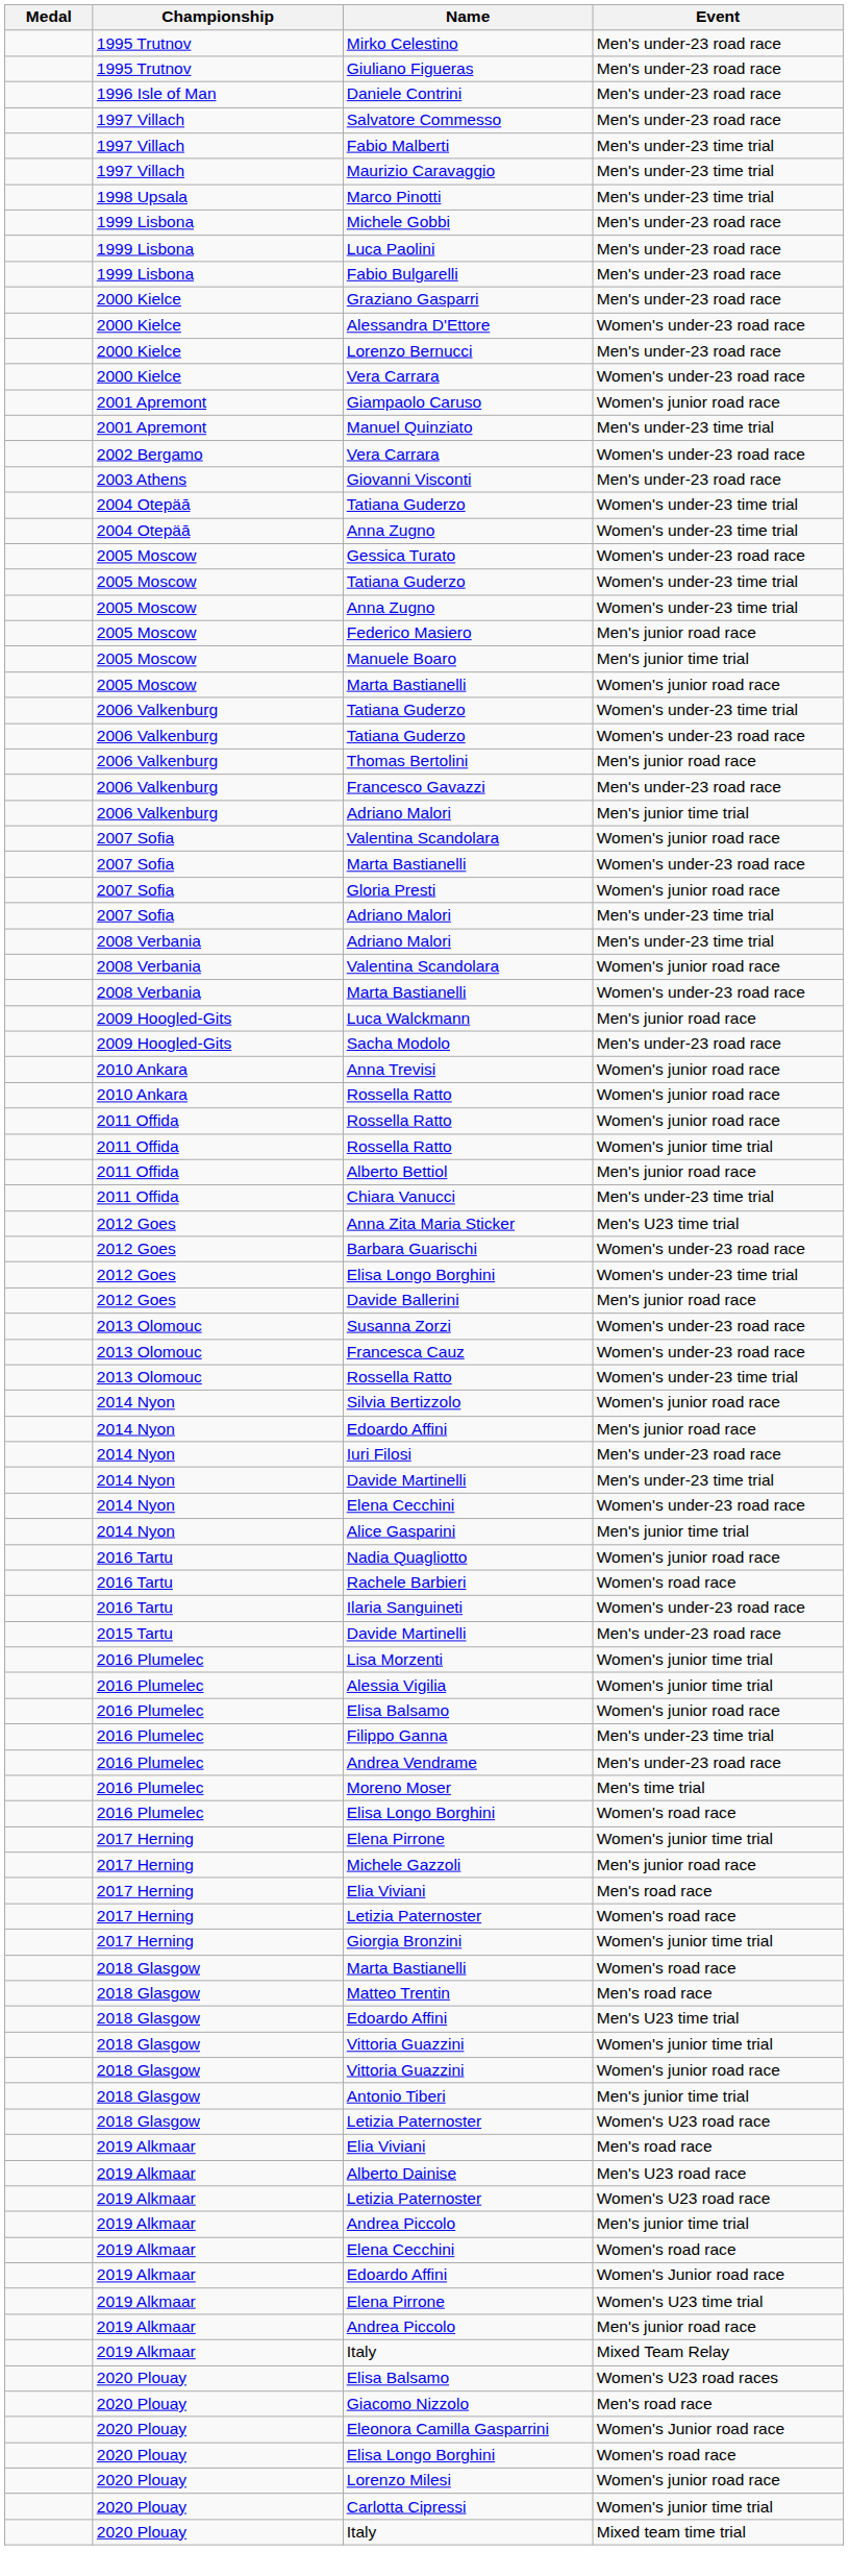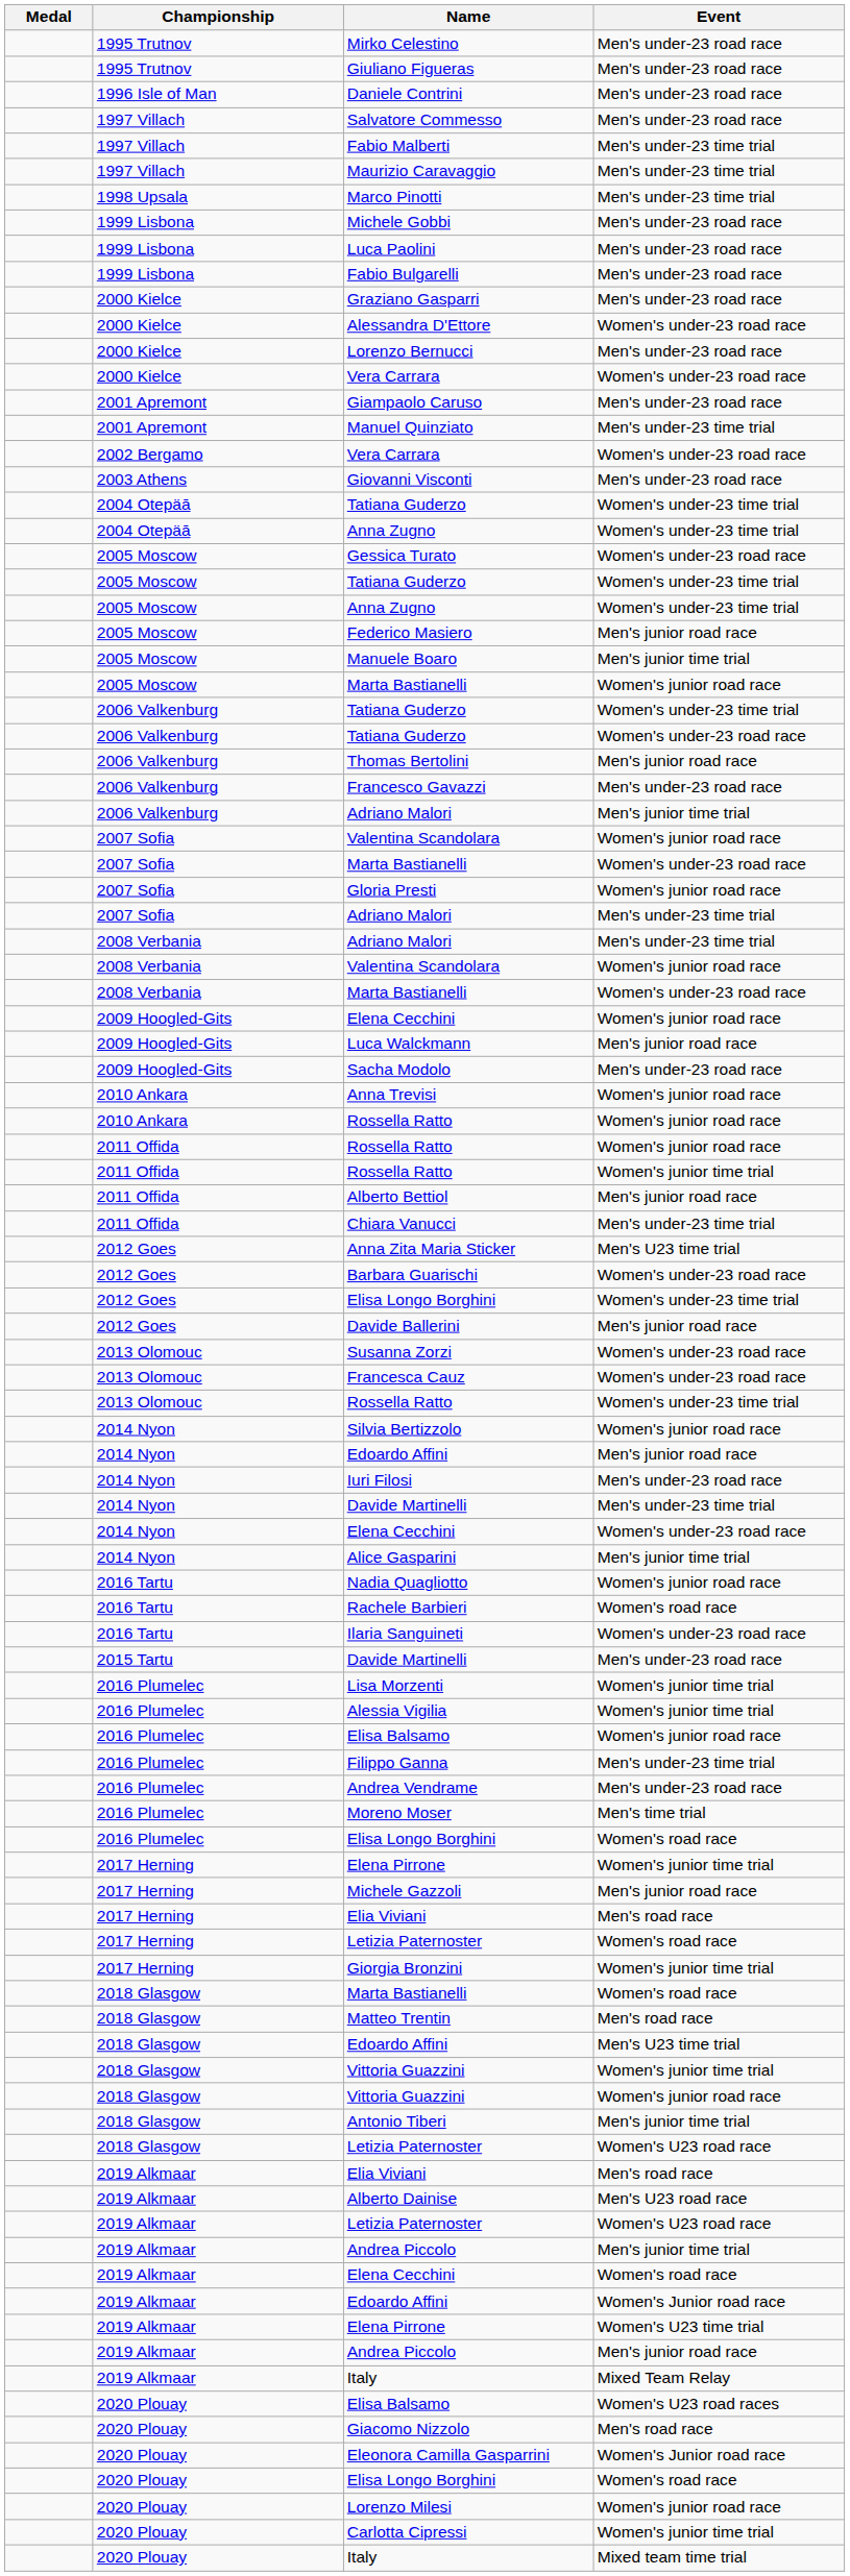Giampaolo Caruso | Event: Women's junior road race -> Men's under-23 road race
+ row: 2009 Hoogled-Gits | Elena Cecchini | Women's junior road race
